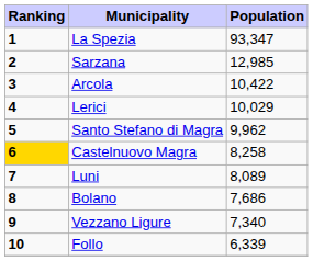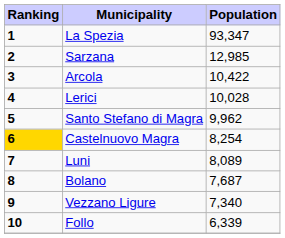Lerici | Population: 10,029 -> 10,028
Castelnuovo Magra | Population: 8,258 -> 8,254
Bolano | Population: 7,686 -> 7,687
